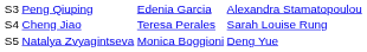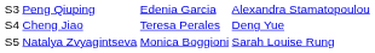Cheng Jiao | column 4: Sarah Louise Rung -> Deng Yue
Natalya Zvyagintseva | column 4: Deng Yue -> Sarah Louise Rung
